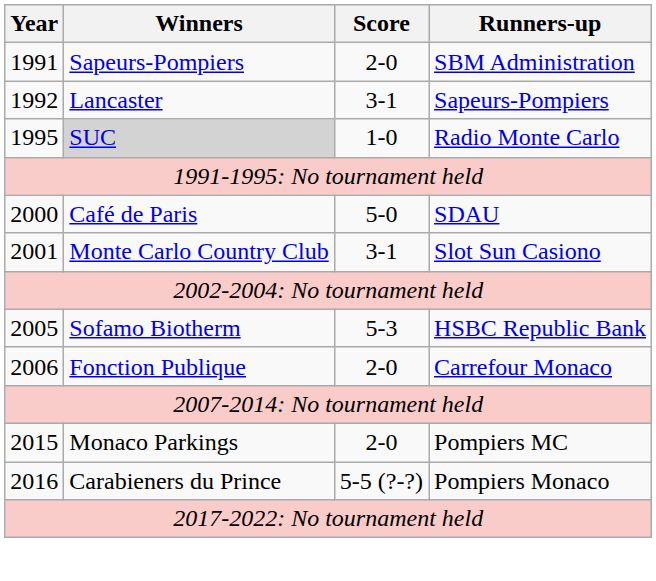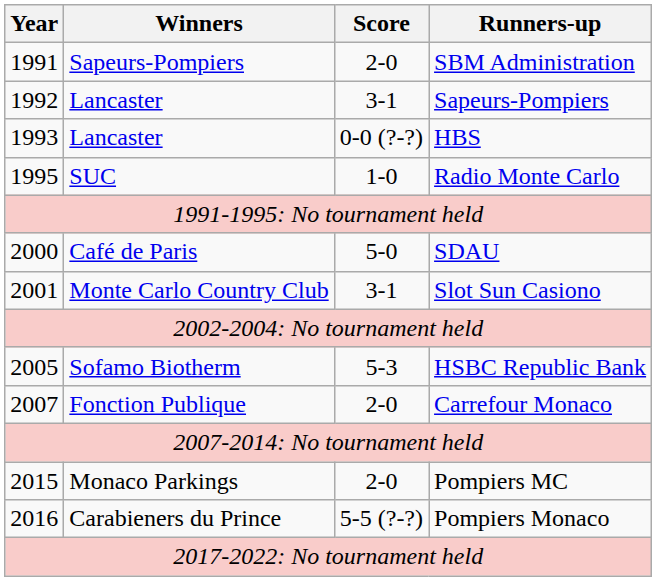+ row: 1993 | Lancaster | 0-0 (?-?) | HBS
Radio Monte Carlo | Winners: lightgrey background -> no background
Carrefour Monaco | Year: 2006 -> 2007
